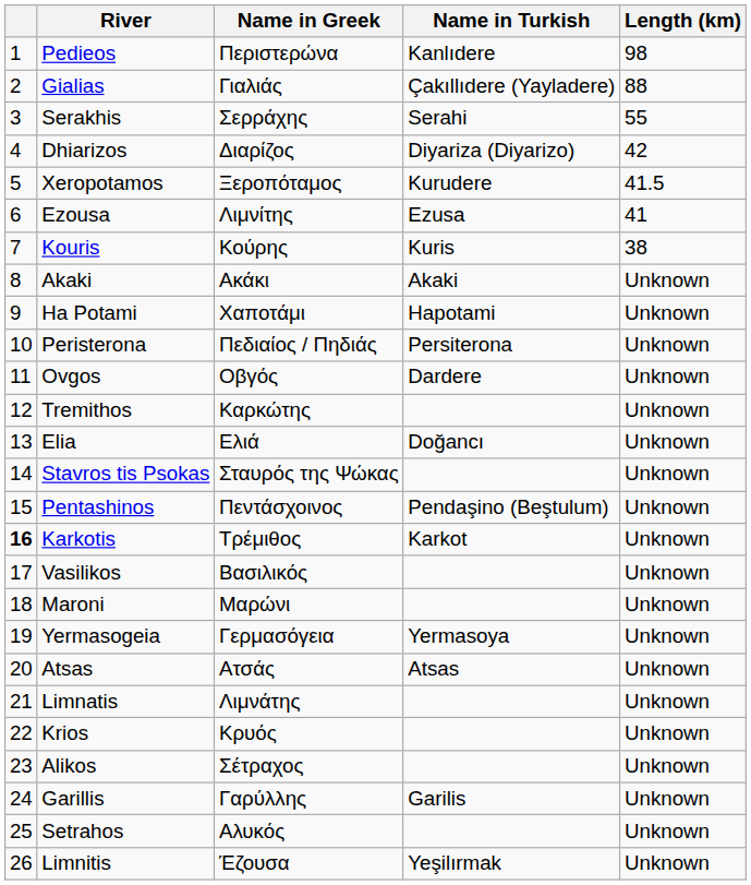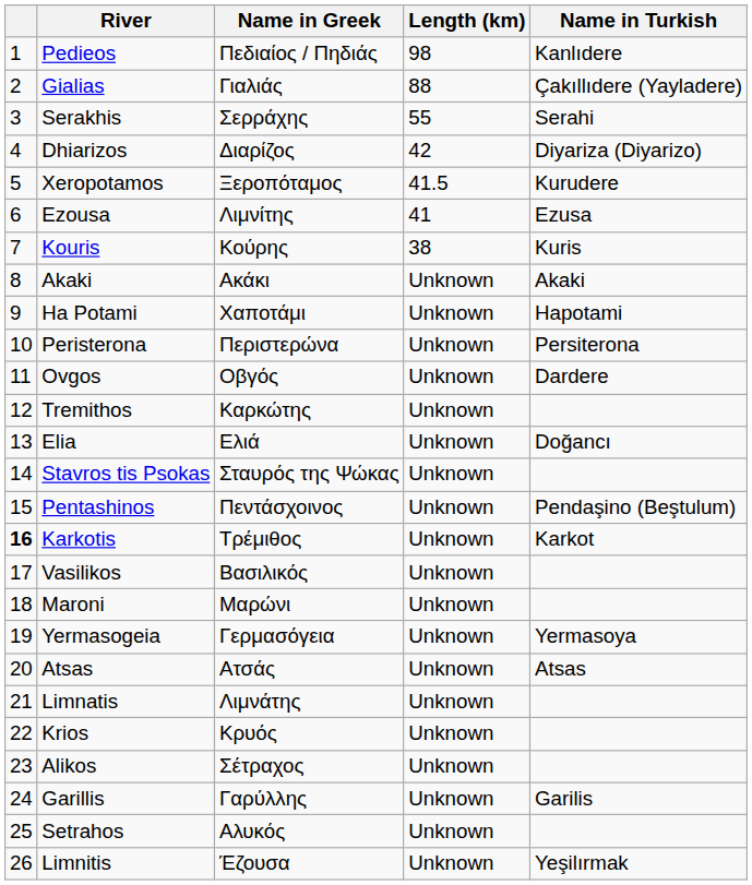columns swapped: Name in Turkish <-> Length (km)
Pedieos | Name in Greek: Περιστερώνα -> Πεδιαίος / Πηδιάς
Peristerona | Name in Greek: Πεδιαίος / Πηδιάς -> Περιστερώνα
